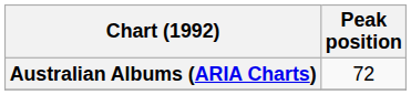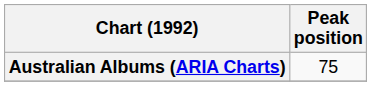Australian Albums (ARIA Charts) | Peak position: 72 -> 75
